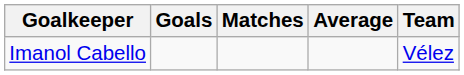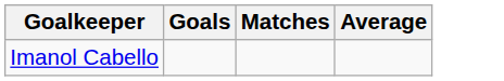- column: Team | Vélez
